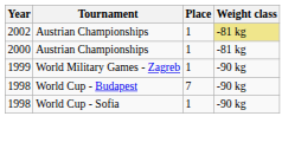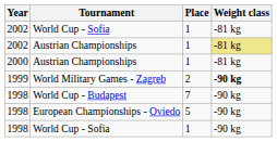+ row: 2002 | World Cup - Sofia | 1 | -81 kg
World Military Games - Zagreb | Place: 1 -> 2
World Military Games - Zagreb | Weight class: normal -> bold
+ row: 1998 | European Championships - Oviedo | 5 | -90 kg
